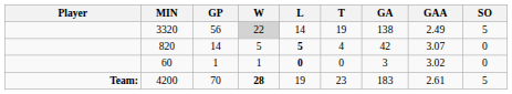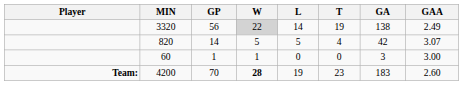- column: SO | 5 | 0 | 0 | 5
820 | L: bold -> normal
60 | L: bold -> normal
60 | GAA: 3.02 -> 3.00
4200 | GAA: 2.61 -> 2.60
